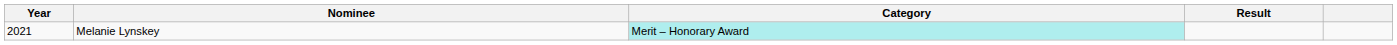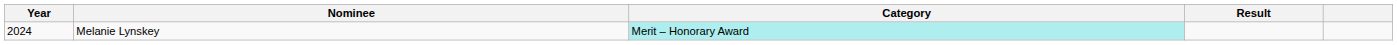Melanie Lynskey | Year: 2021 -> 2024
